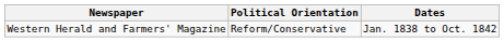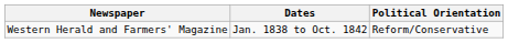columns swapped: Dates <-> Political Orientation
